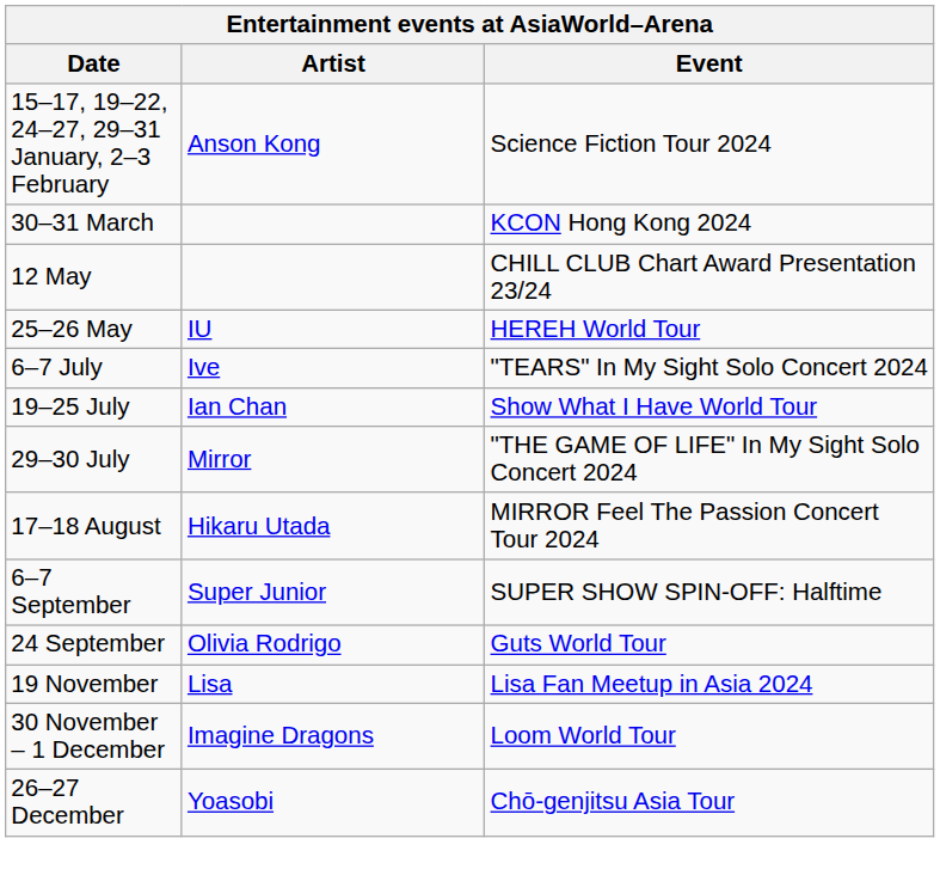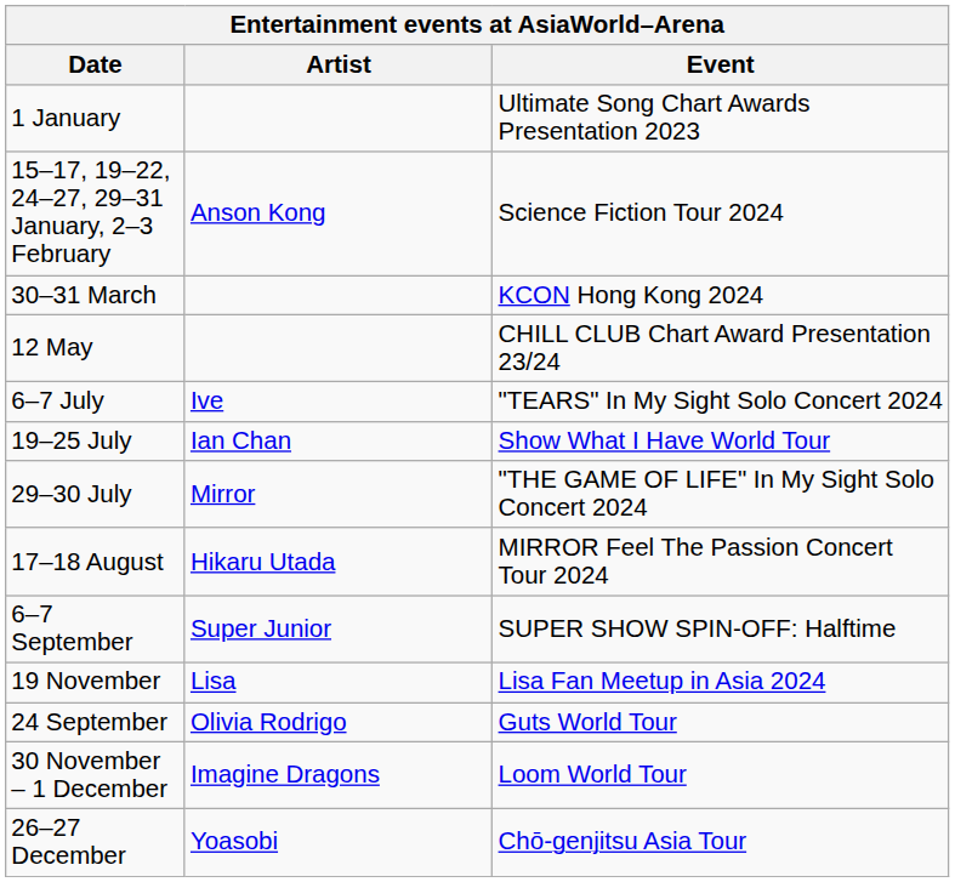+ row: 1 January | Ultimate Song Chart Awards Presentation 2023
- row: 25–26 May | IU | HEREH World Tour
rows swapped: 24 September <-> 19 November
